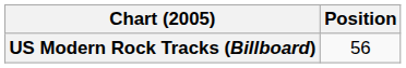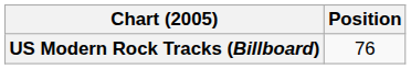US Modern Rock Tracks (Billboard) | Position: 56 -> 76
